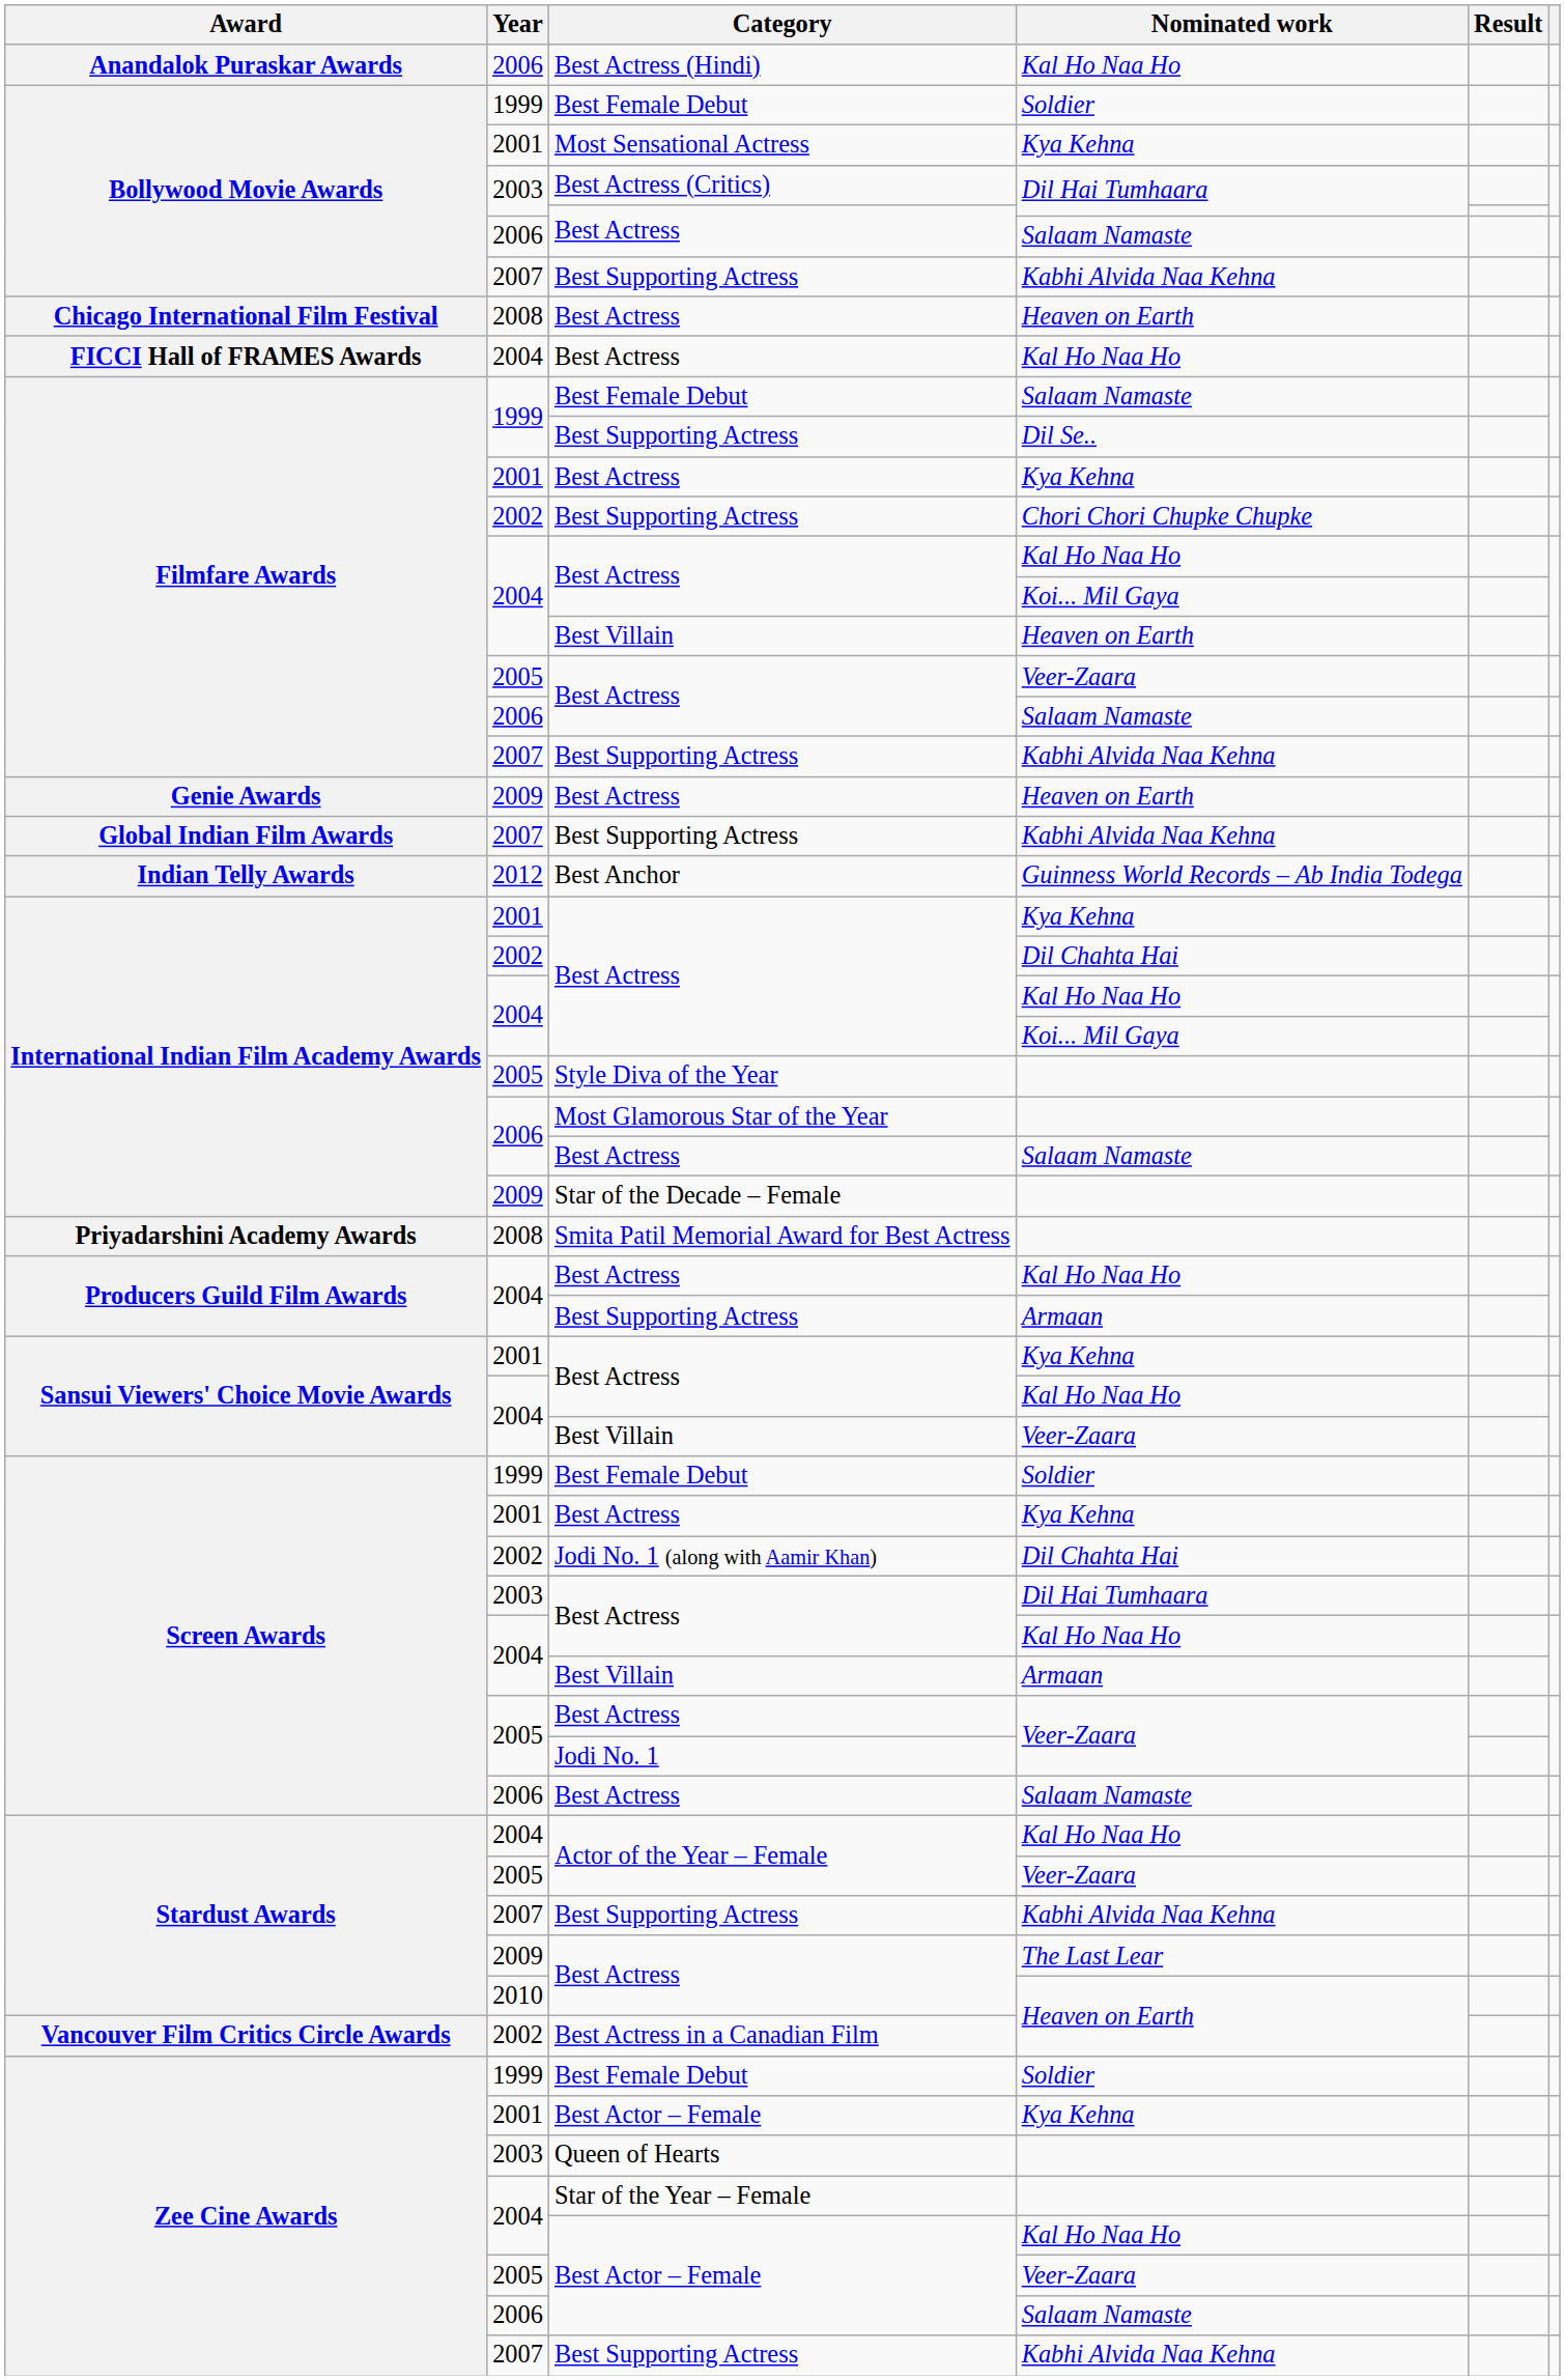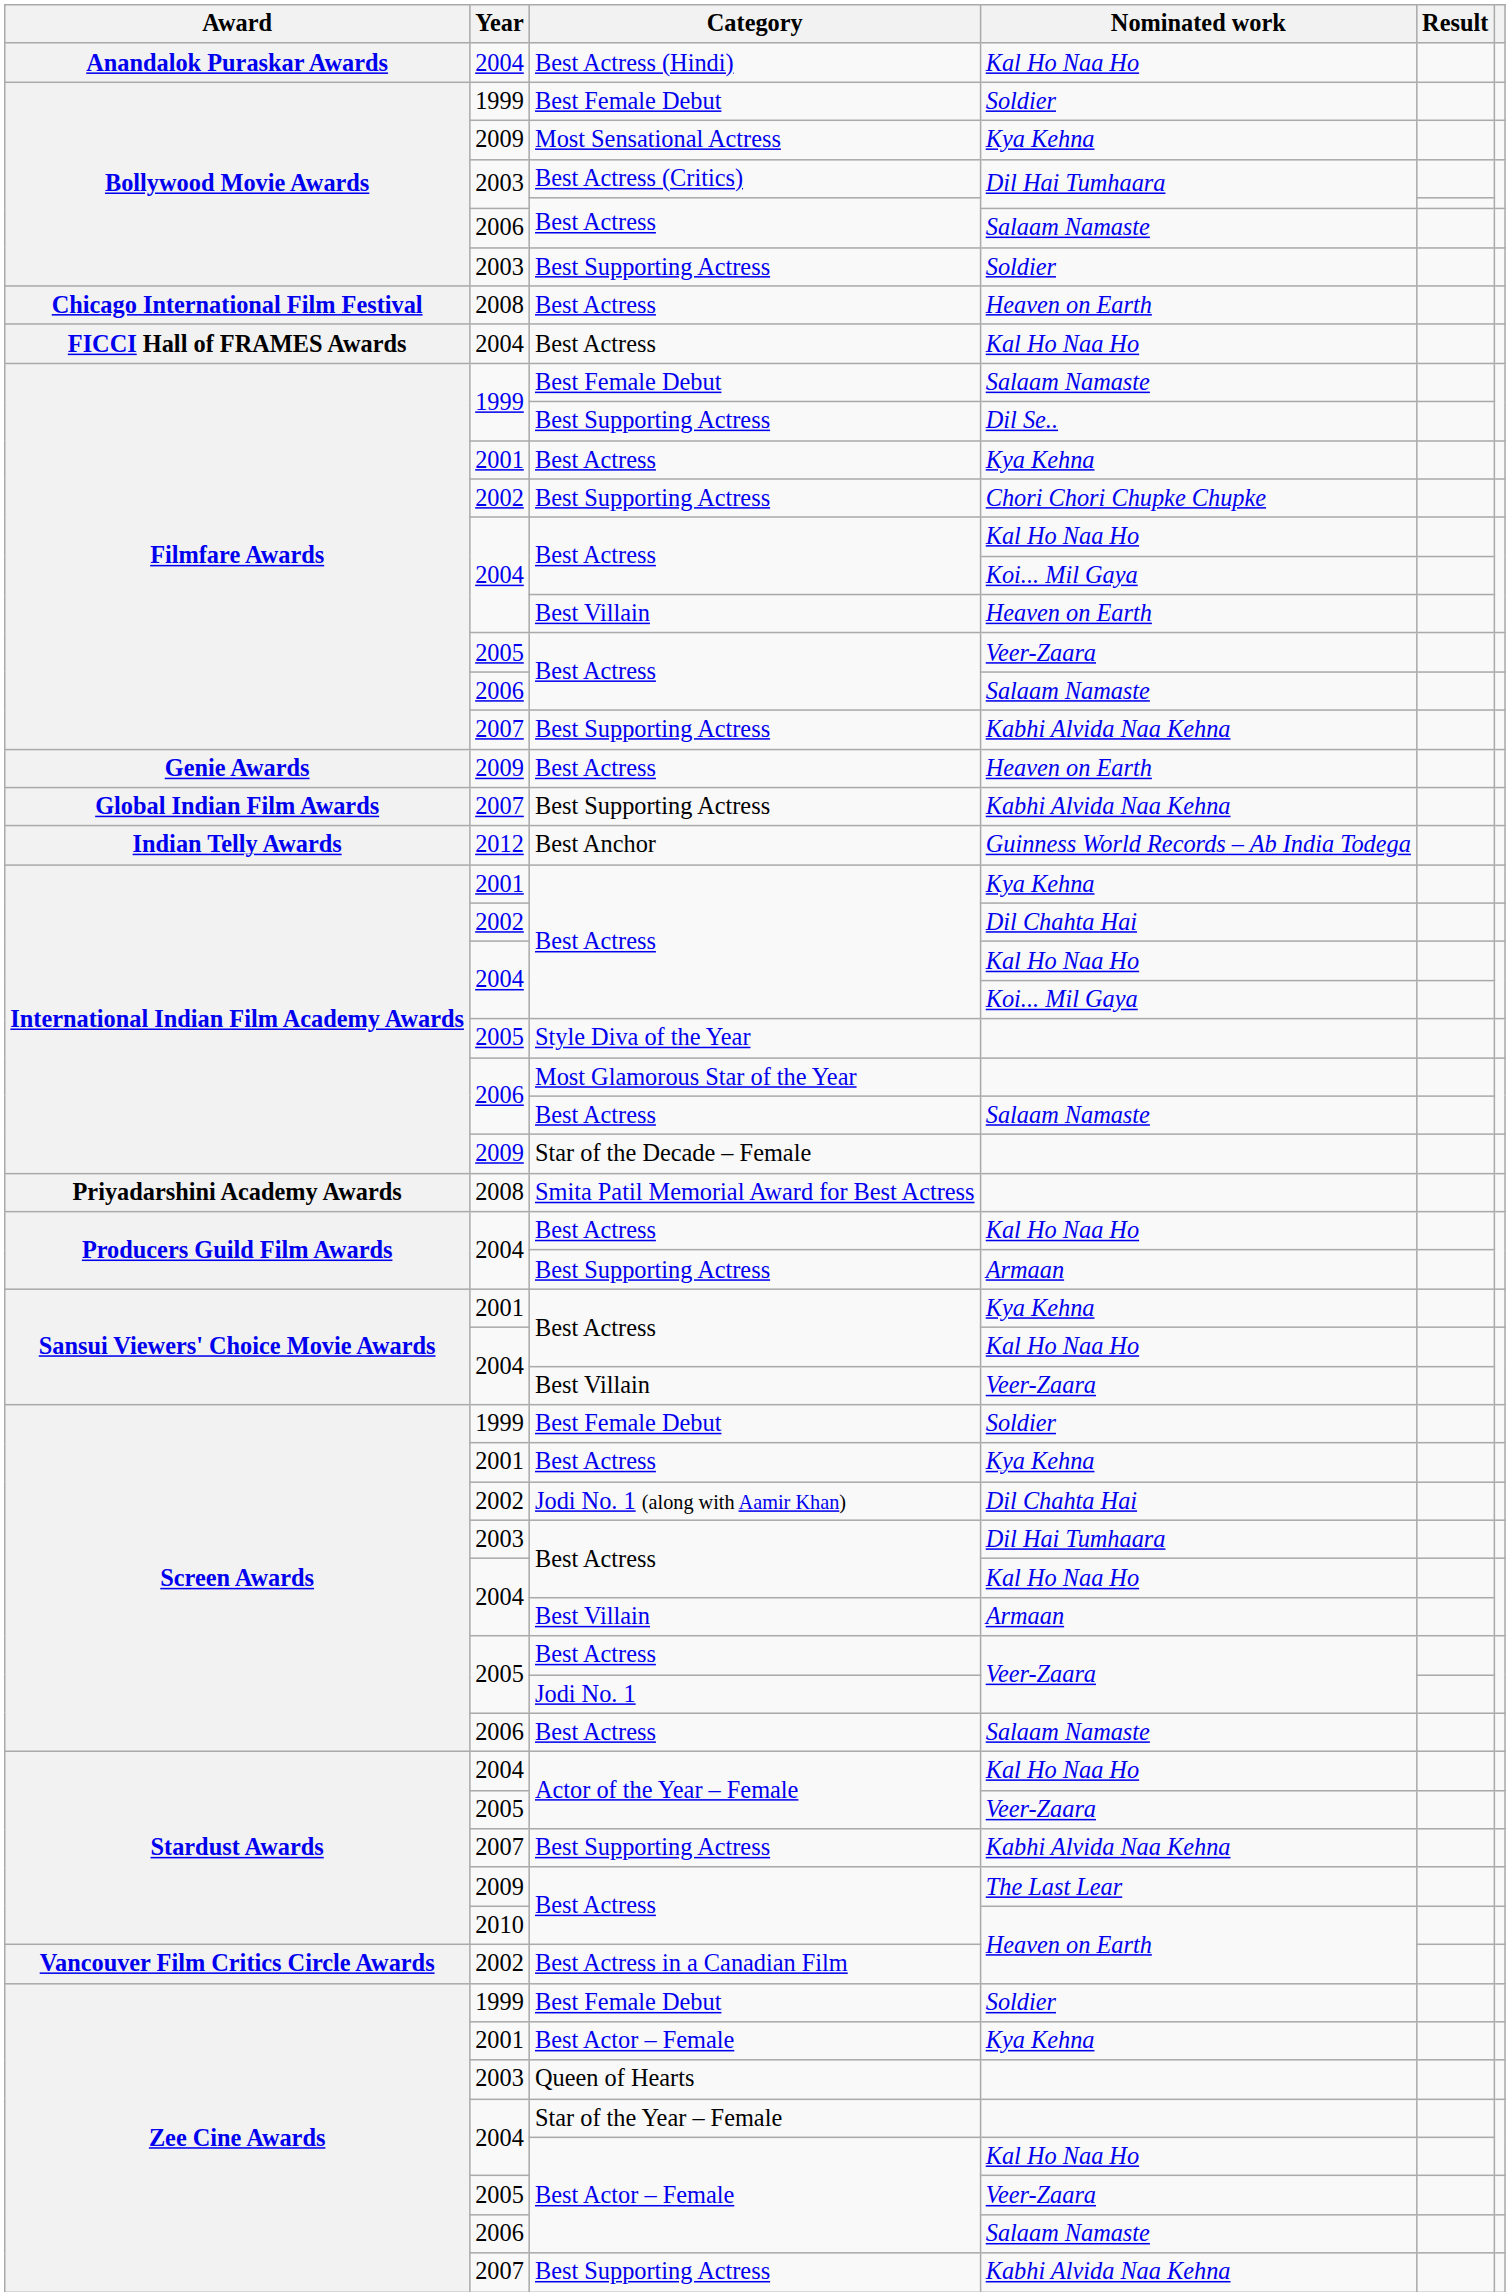Best Actress (Hindi) | Year: 2006 -> 2004
Most Sensational Actress | Year: 2001 -> 2009
Bollywood Movie Awards / Best Supporting Actress | Year: 2007 -> 2003
Bollywood Movie Awards / Best Supporting Actress | Nominated work: Kabhi Alvida Naa Kehna -> Soldier
